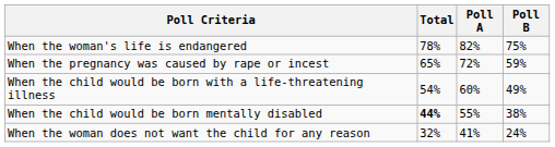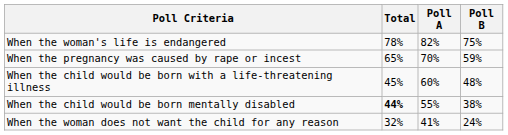When the pregnancy was caused by rape or incest | Poll A: 72% -> 70%
When the child would be born with a life-threatening illness | Total: 54% -> 45%
When the child would be born with a life-threatening illness | Poll B: 49% -> 48%
